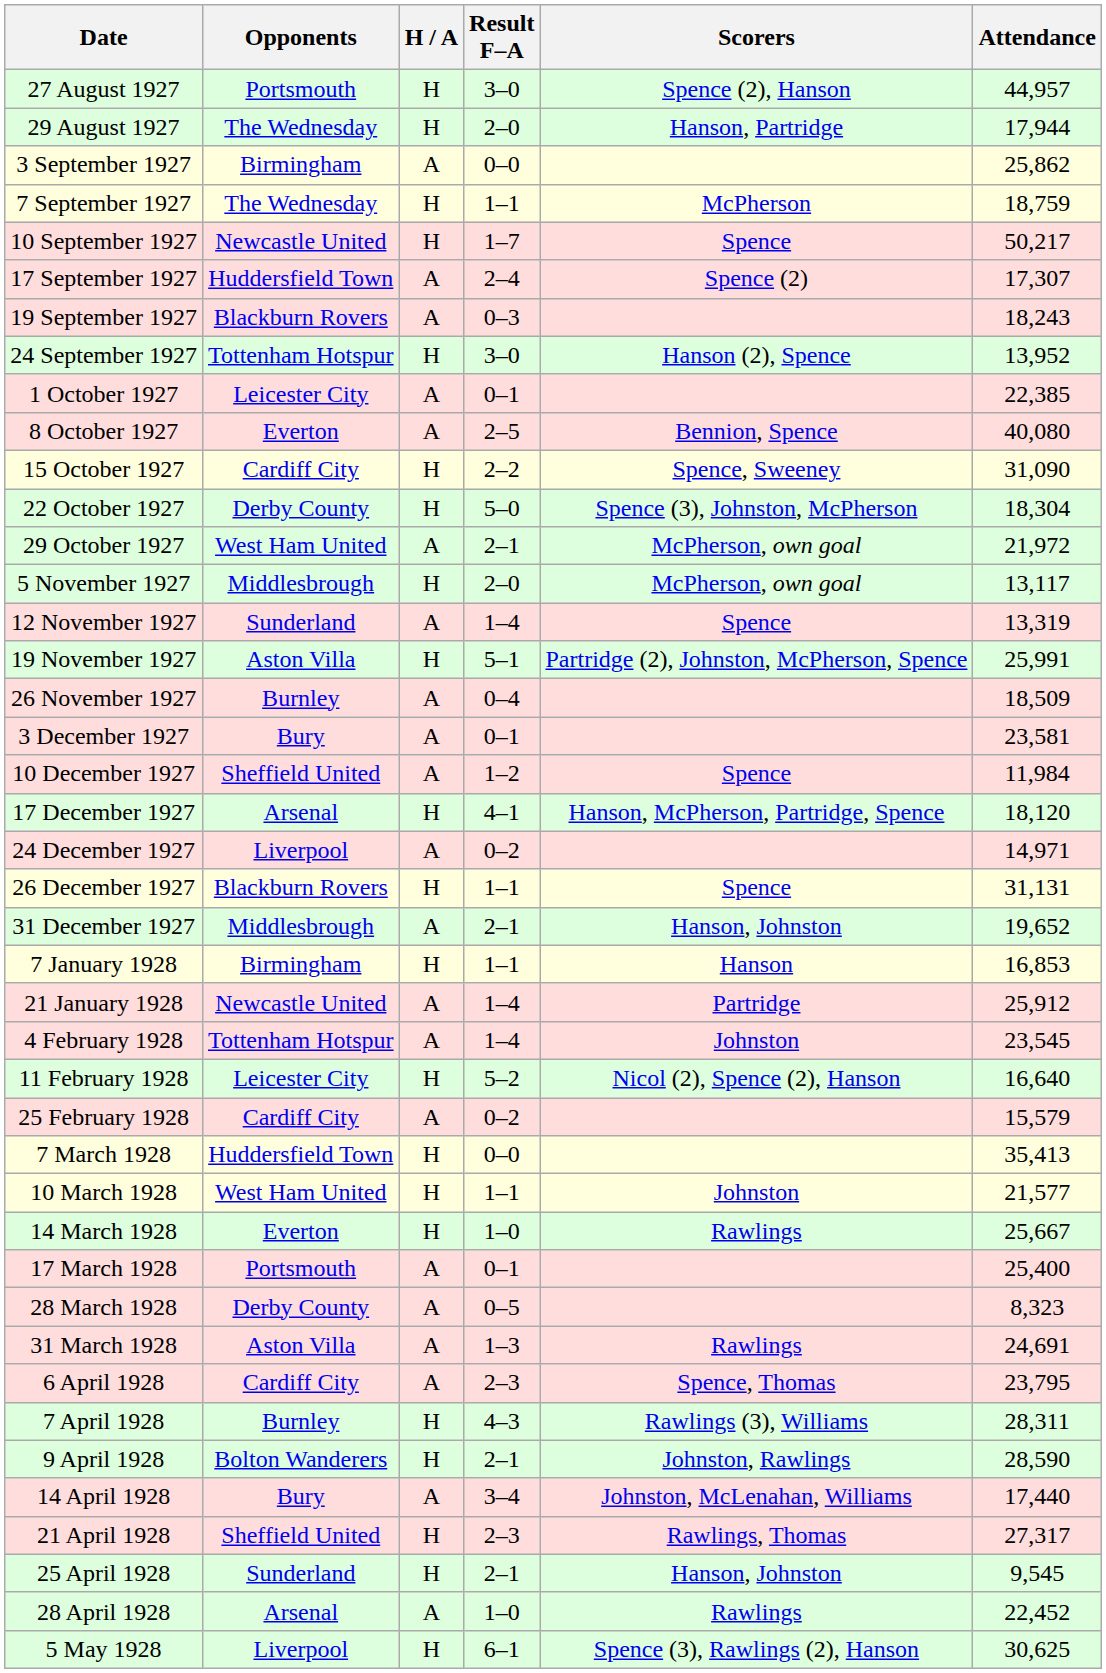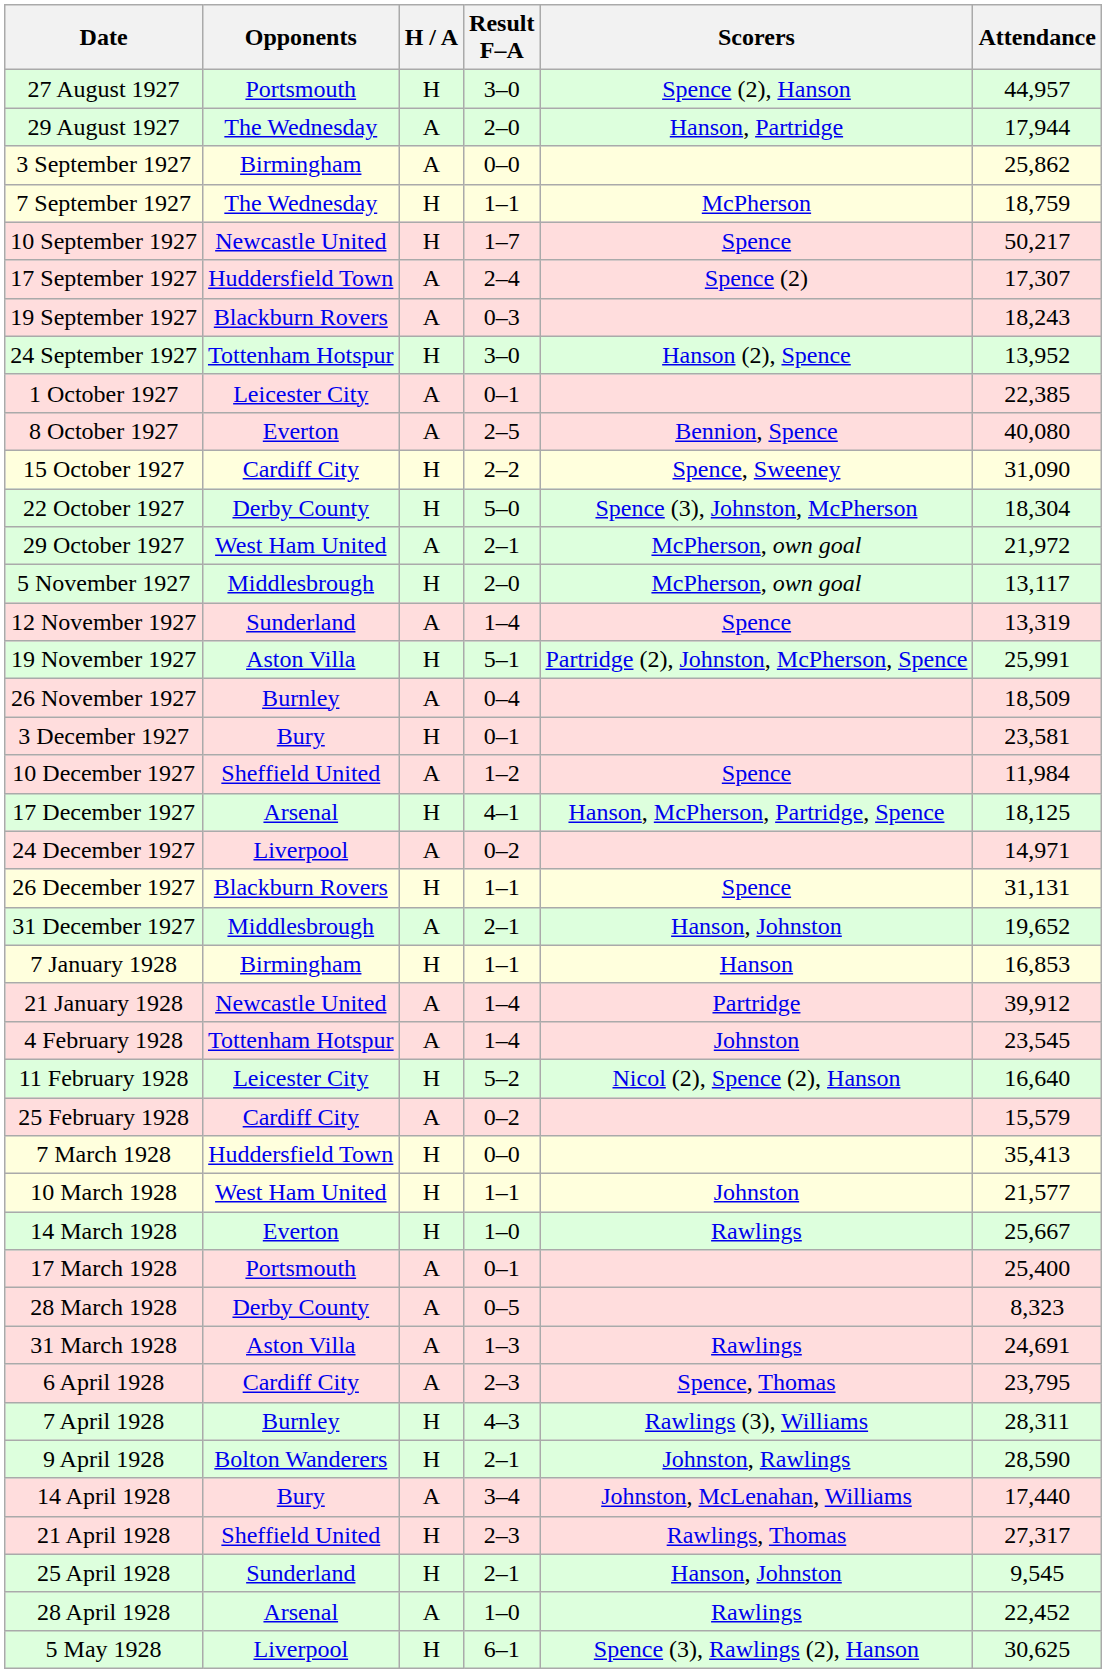29 August 1927 | H / A: H -> A
3 December 1927 | H / A: A -> H
17 December 1927 | Attendance: 18,120 -> 18,125
21 January 1928 | Attendance: 25,912 -> 39,912
